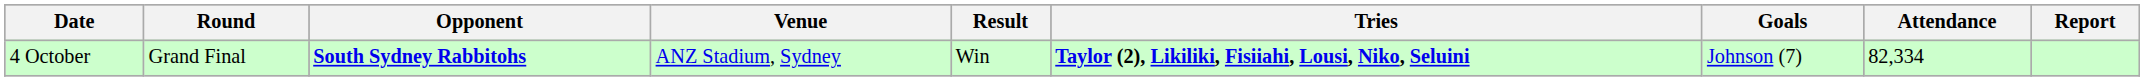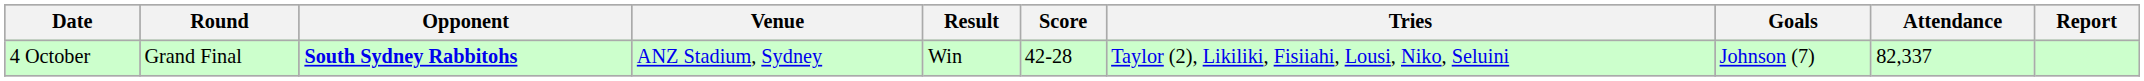+ column: Score | 42-28
4 October | Tries: bold -> normal
4 October | Attendance: 82,334 -> 82,337
